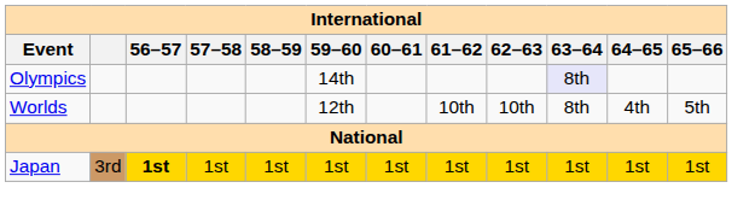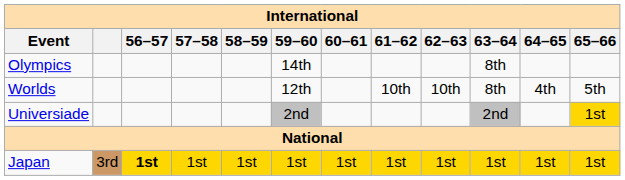Olympics | 63–64: lavender background -> no background
+ row: Universiade | 2nd | 2nd | 1st
